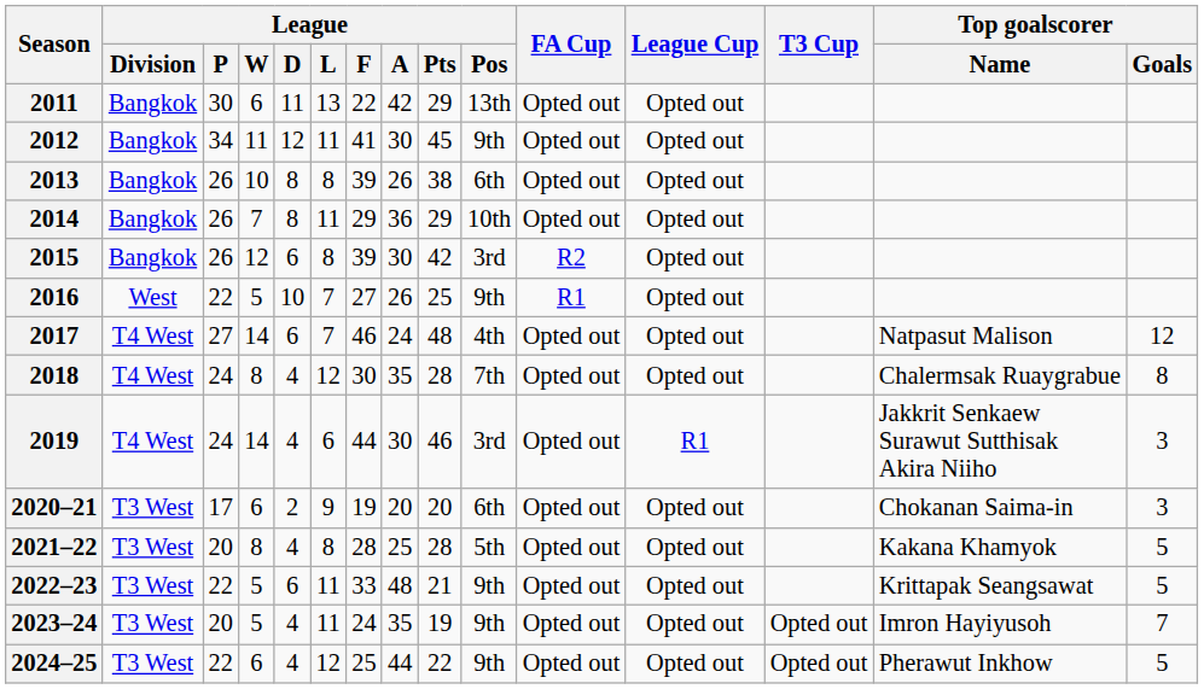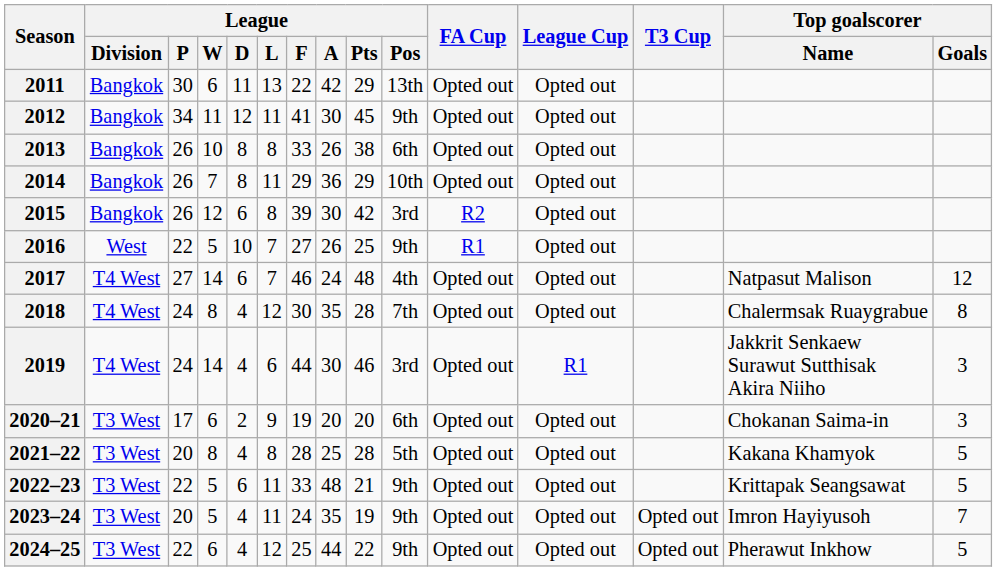2013 | League / F: 39 -> 33
